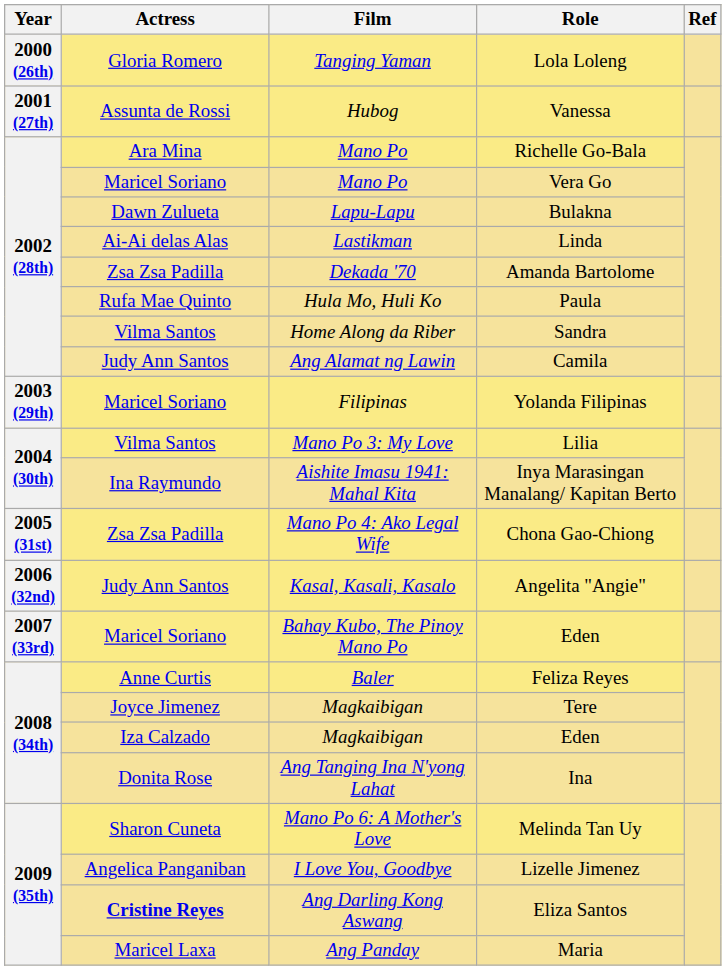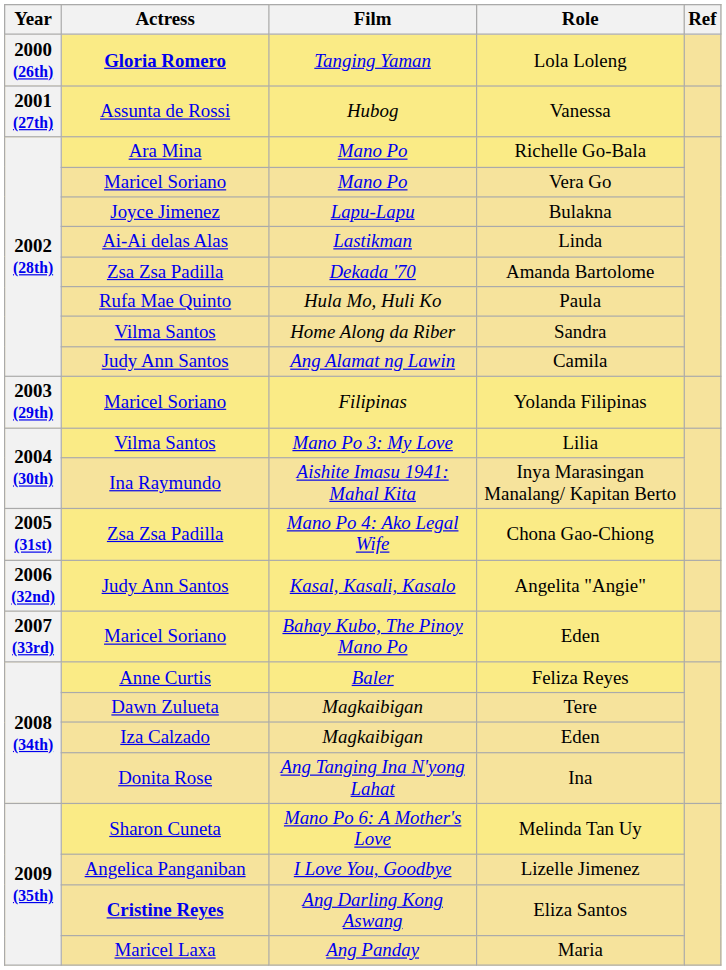Lola Loleng | Actress: normal -> bold
Bulakna | Actress: Dawn Zulueta -> Joyce Jimenez
Tere | Actress: Joyce Jimenez -> Dawn Zulueta
